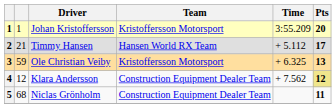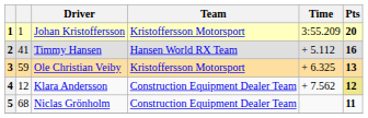Timmy Hansen | column 2: 21 -> 41
Timmy Hansen | Pts: 17 -> 16
